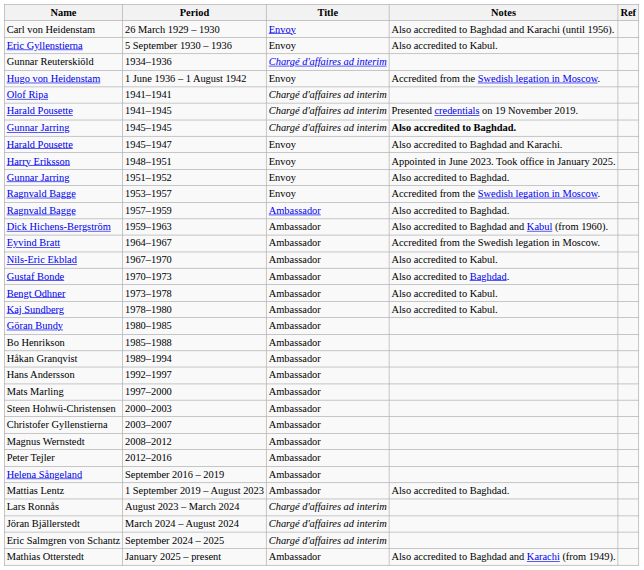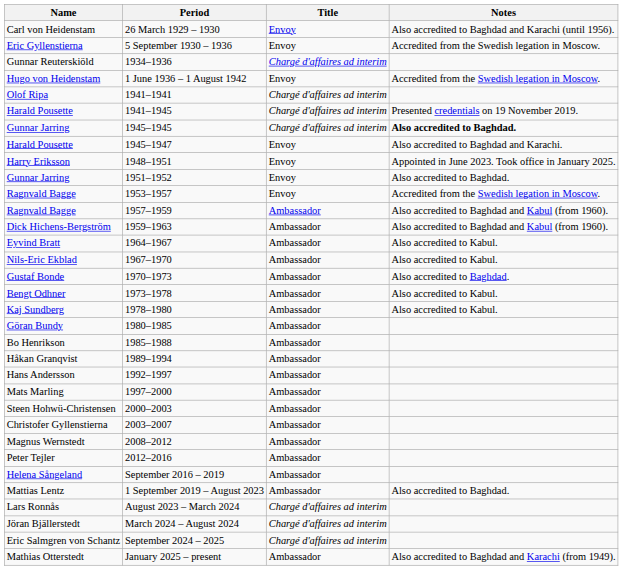- column: Ref
Eric Gyllenstierna | Notes: Also accredited to Kabul. -> Accredited from the Swedish legation in Moscow.
Ragnvald Bagge / 1957–1959 | Notes: Also accredited to Baghdad. -> Also accredited to Baghdad and Kabul (from 1960).
Eyvind Bratt | Notes: Accredited from the Swedish legation in Moscow. -> Also accredited to Kabul.
